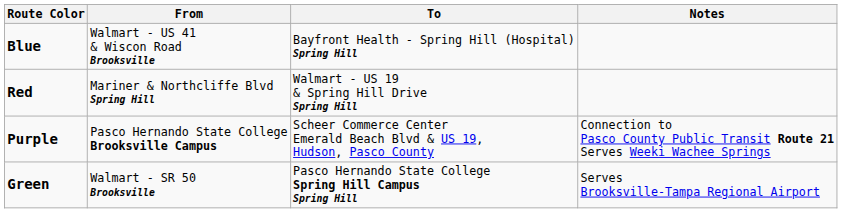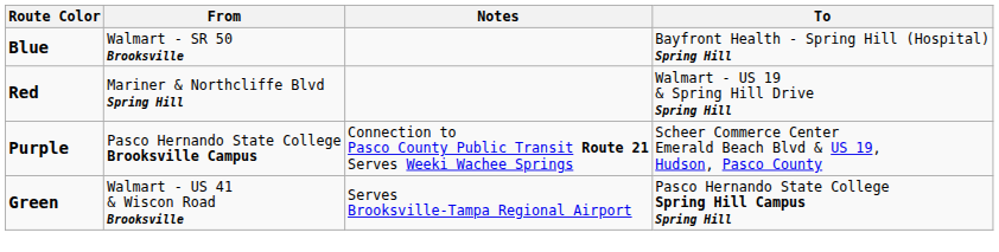columns swapped: To <-> Notes
Blue | From: Walmart - US 41 & Wiscon Road Brooksville -> Walmart - SR 50 Brooksville
Green | From: Walmart - SR 50 Brooksville -> Walmart - US 41 & Wiscon Road Brooksville
